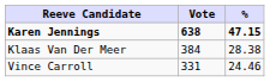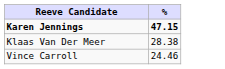- column: Vote | 638 | 384 | 331
